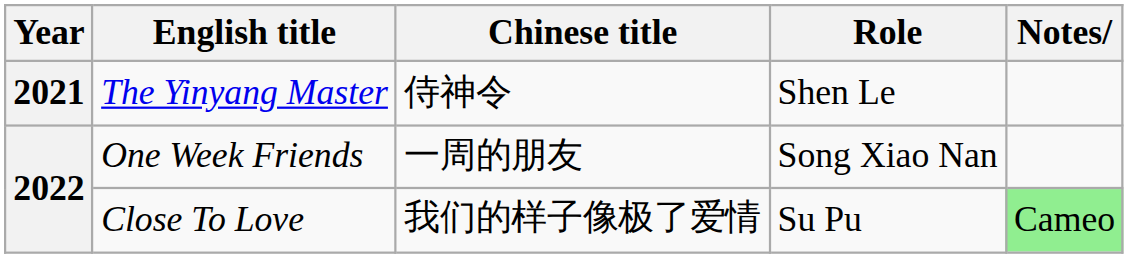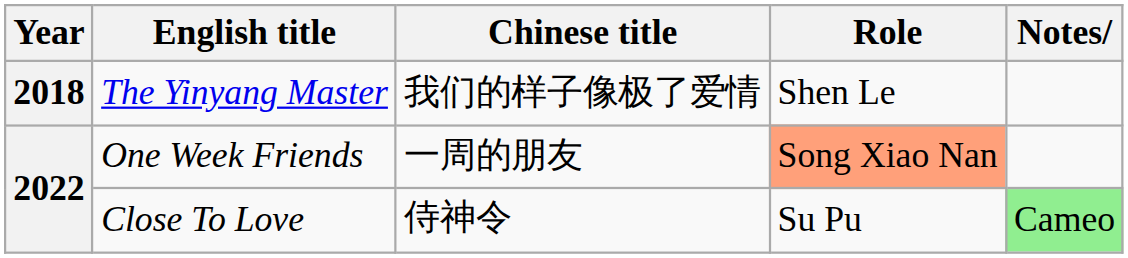The Yinyang Master | Year: 2021 -> 2018
The Yinyang Master | Chinese title: 侍神令 -> 我们的样子像极了爱情
One Week Friends | Role: no background -> lightsalmon background
Close To Love | Chinese title: 我们的样子像极了爱情 -> 侍神令
